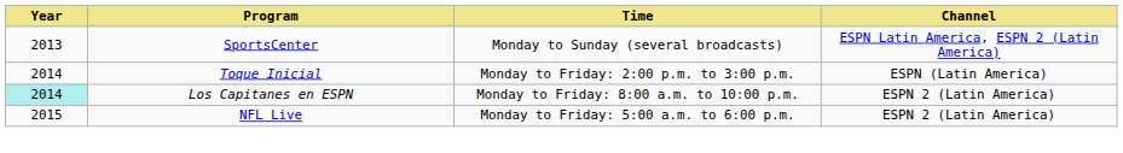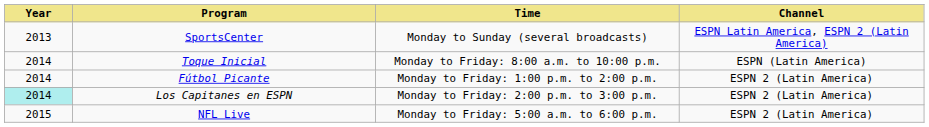Toque Inicial | Time: Monday to Friday: 2:00 p.m. to 3:00 p.m. -> Monday to Friday: 8:00 a.m. to 10:00 p.m.
+ row: 2014 | Fútbol Picante | Monday to Friday: 1:00 p.m. to 2:00 p.m. | ESPN 2 (Latin America)
Los Capitanes en ESPN | Time: Monday to Friday: 8:00 a.m. to 10:00 p.m. -> Monday to Friday: 2:00 p.m. to 3:00 p.m.
